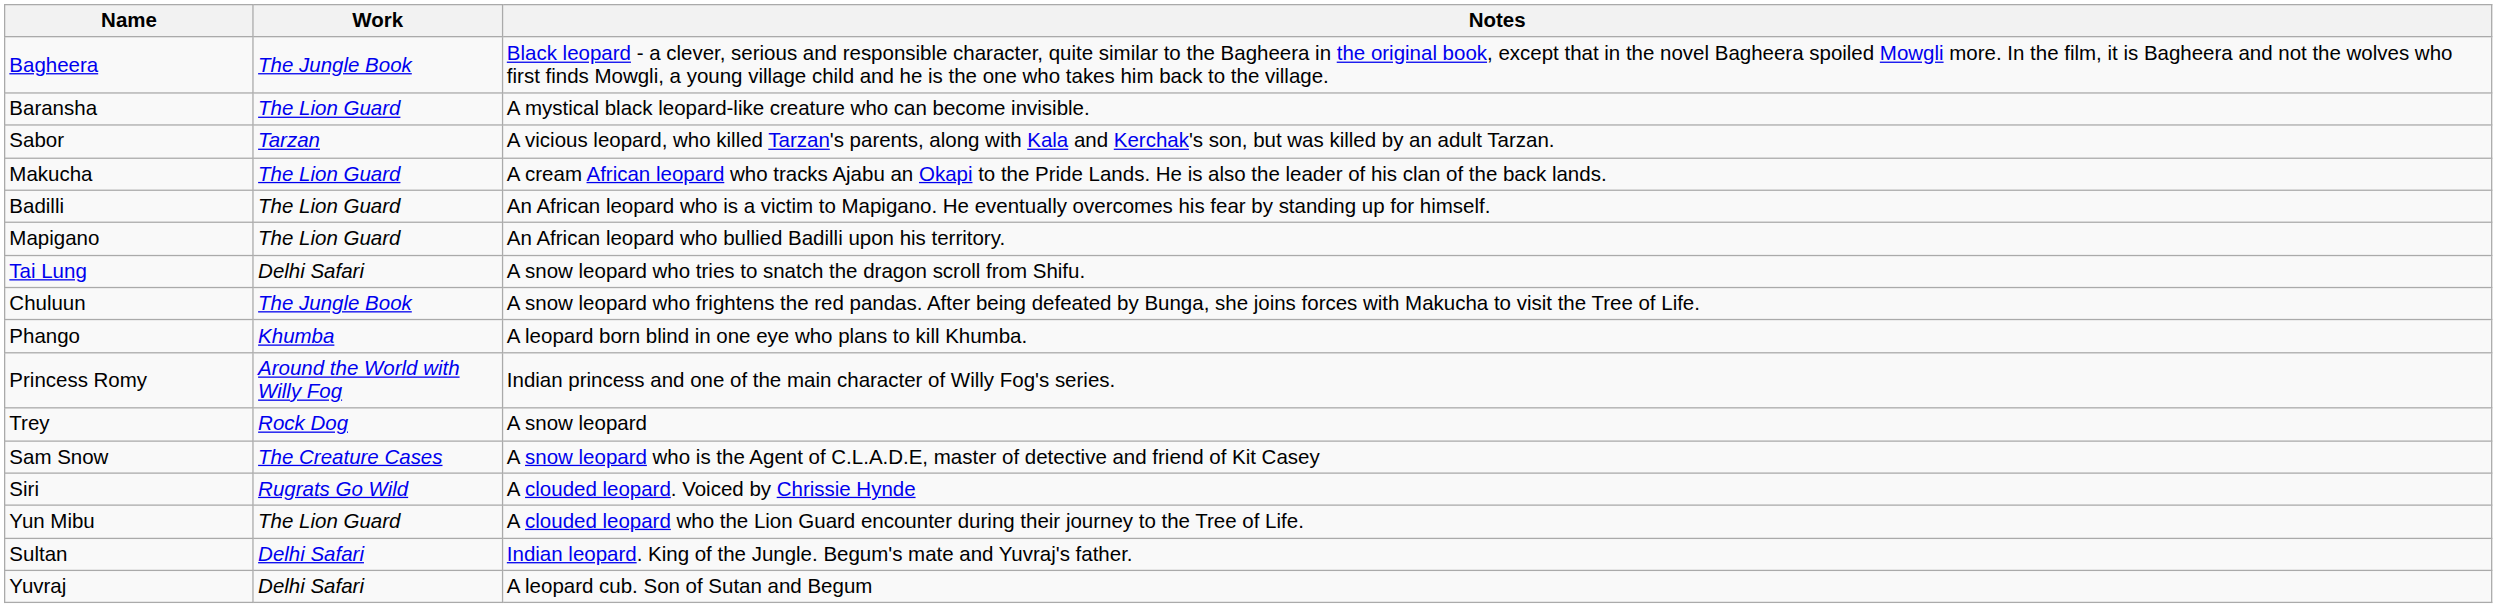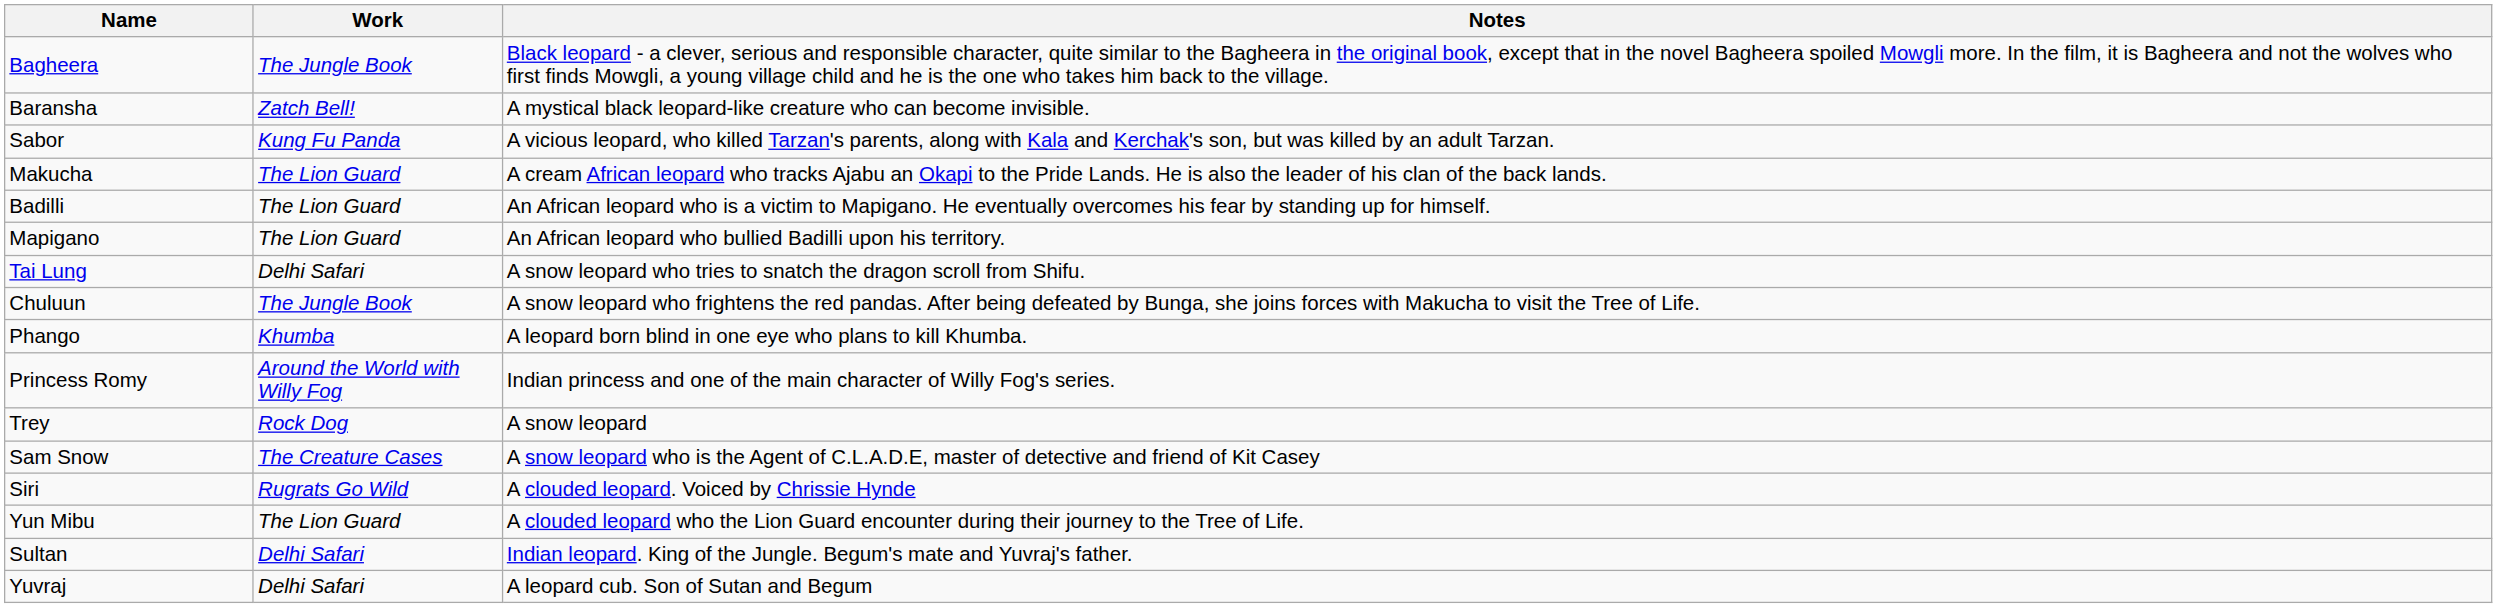Baransha | Work: The Lion Guard -> Zatch Bell!
Sabor | Work: Tarzan -> Kung Fu Panda
